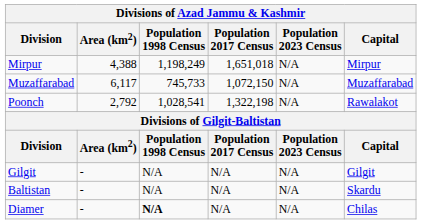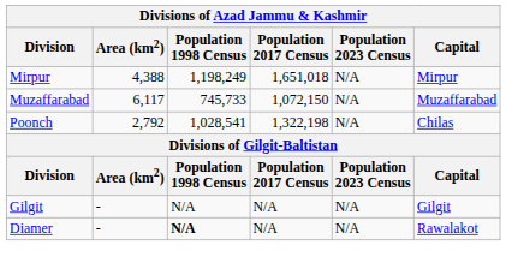Poonch | Capital: Rawalakot -> Chilas
- row: Baltistan | - | N/A | N/A | N/A | Skardu
Diamer | Capital: Chilas -> Rawalakot
